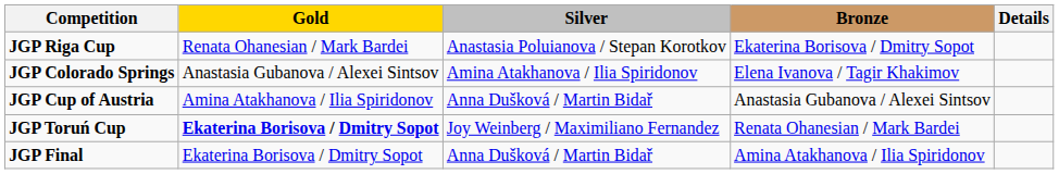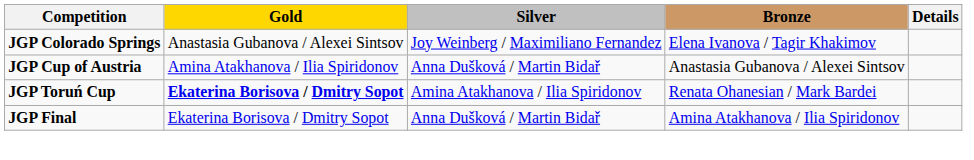- row: JGP Riga Cup | Renata Ohanesian / Mark Bardei | Anastasia Poluianova / Stepan Korotkov | Ekaterina Borisova / Dmitry Sopot
JGP Colorado Springs | Silver: Amina Atakhanova / Ilia Spiridonov -> Joy Weinberg / Maximiliano Fernandez
JGP Toruń Cup | Silver: Joy Weinberg / Maximiliano Fernandez -> Amina Atakhanova / Ilia Spiridonov
